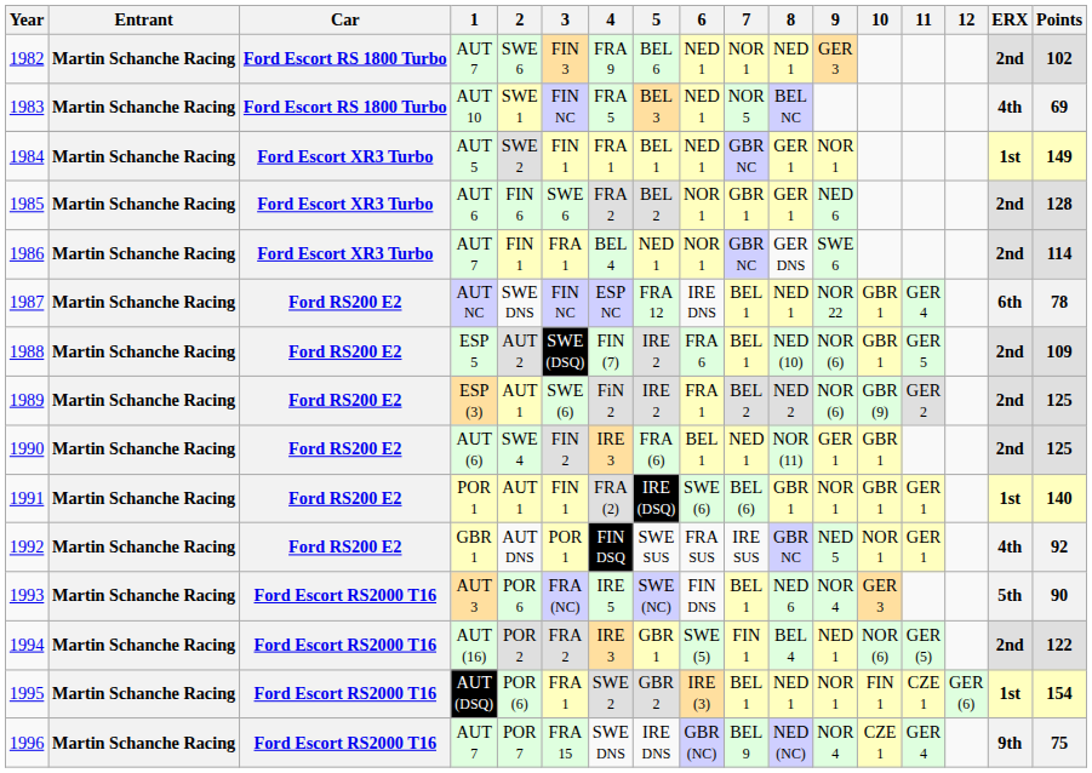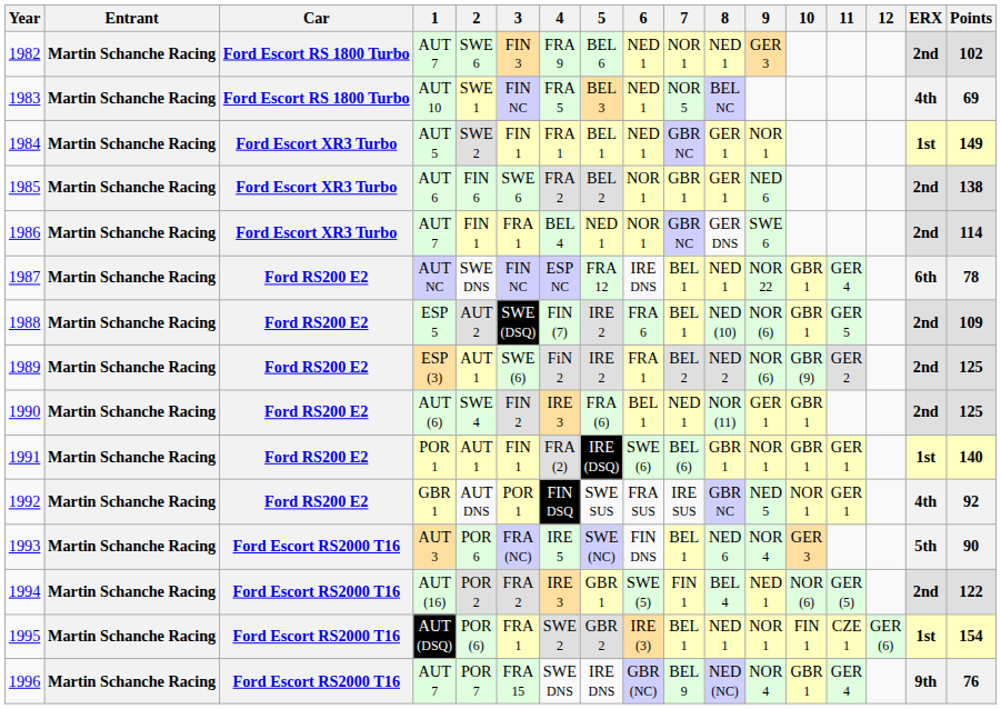1985 | Points: 128 -> 138
1996 | 10: CZE 1 -> GBR 1
1996 | Points: 75 -> 76
